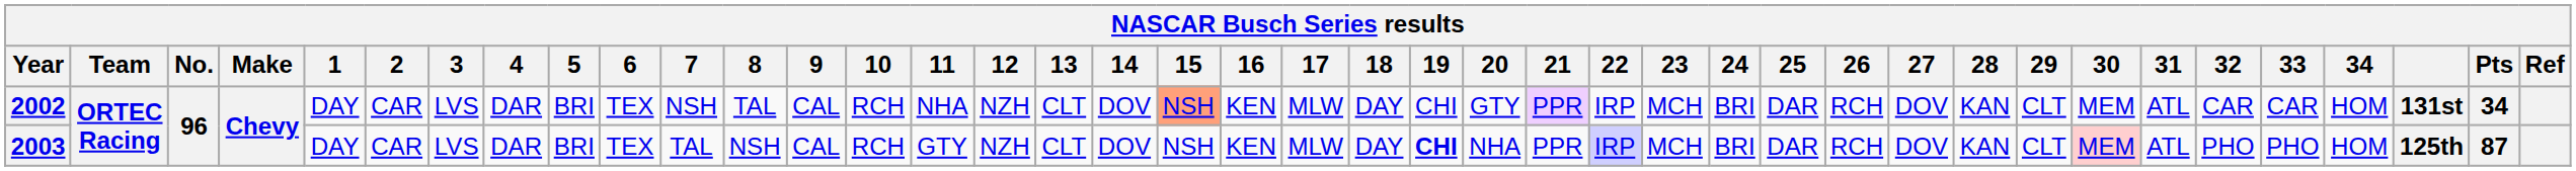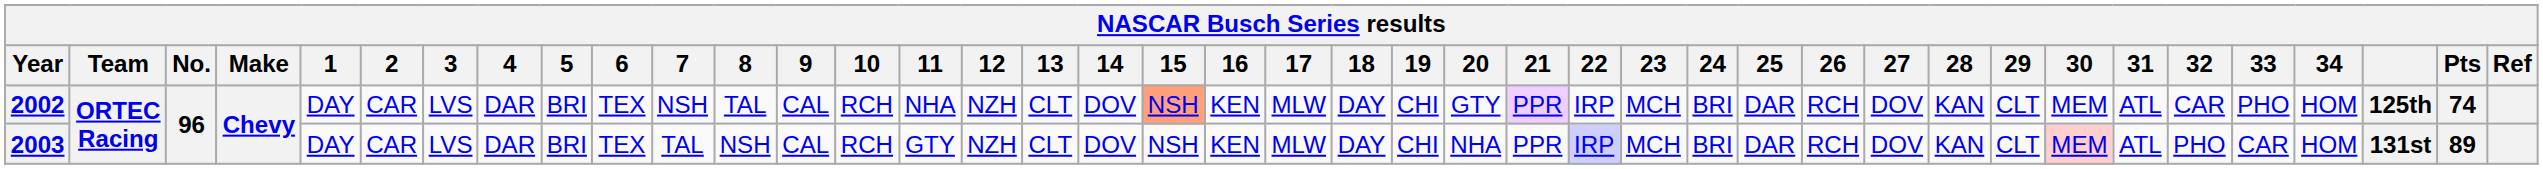2002 | 33: CAR -> PHO
2002 | column 39: 131st -> 125th
2002 | Pts: 34 -> 74
2003 | 19: bold -> normal
2003 | 33: PHO -> CAR
2003 | column 39: 125th -> 131st
2003 | Pts: 87 -> 89
